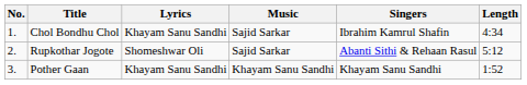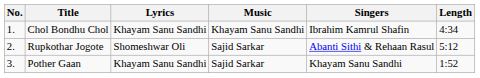Chol Bondhu Chol | Music: Sajid Sarkar -> Khayam Sanu Sandhi
Pother Gaan | Music: Khayam Sanu Sandhi -> Sajid Sarkar
